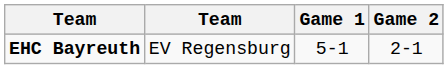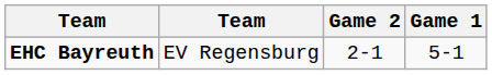columns swapped: Game 1 <-> Game 2
